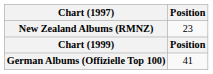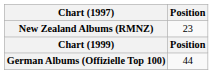German Albums (Offizielle Top 100) | Position: 41 -> 44
